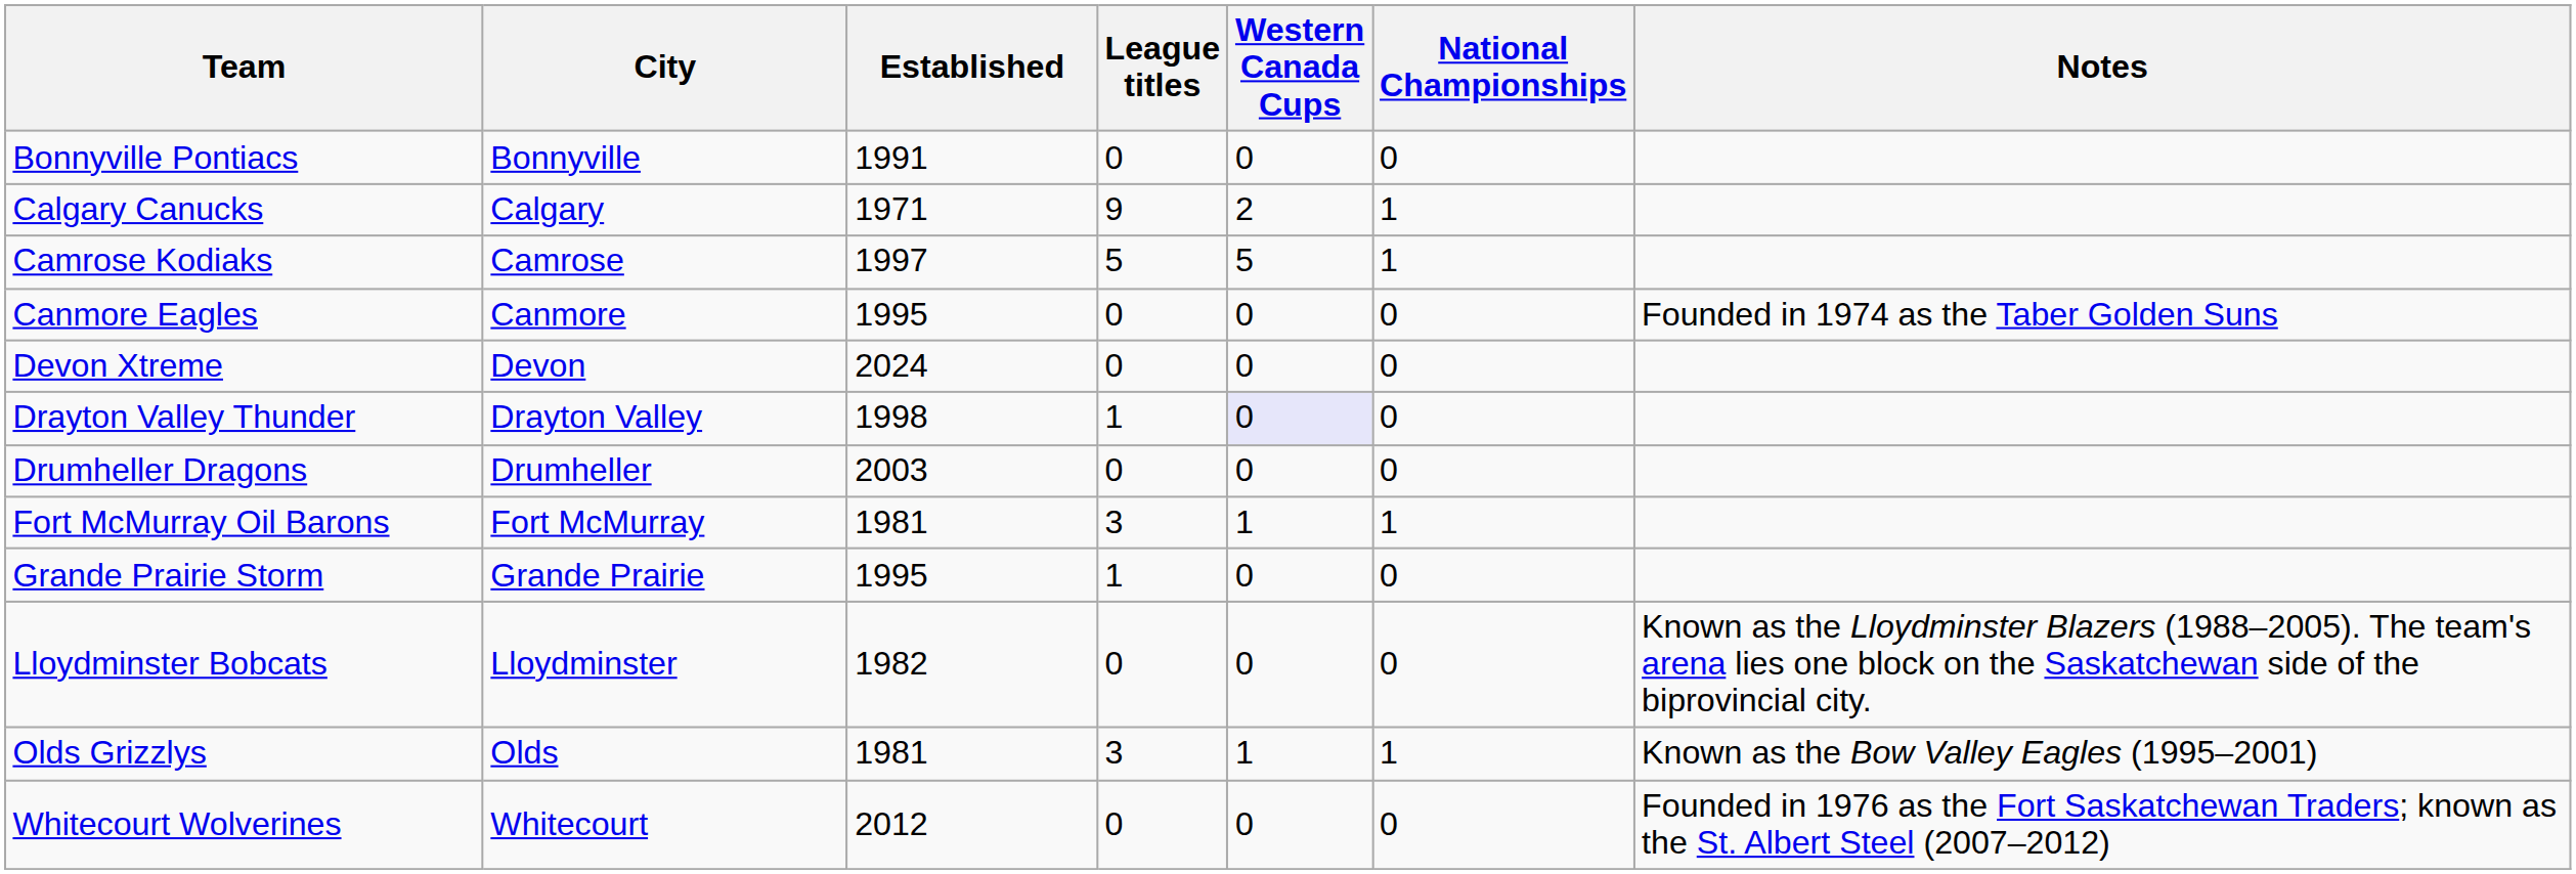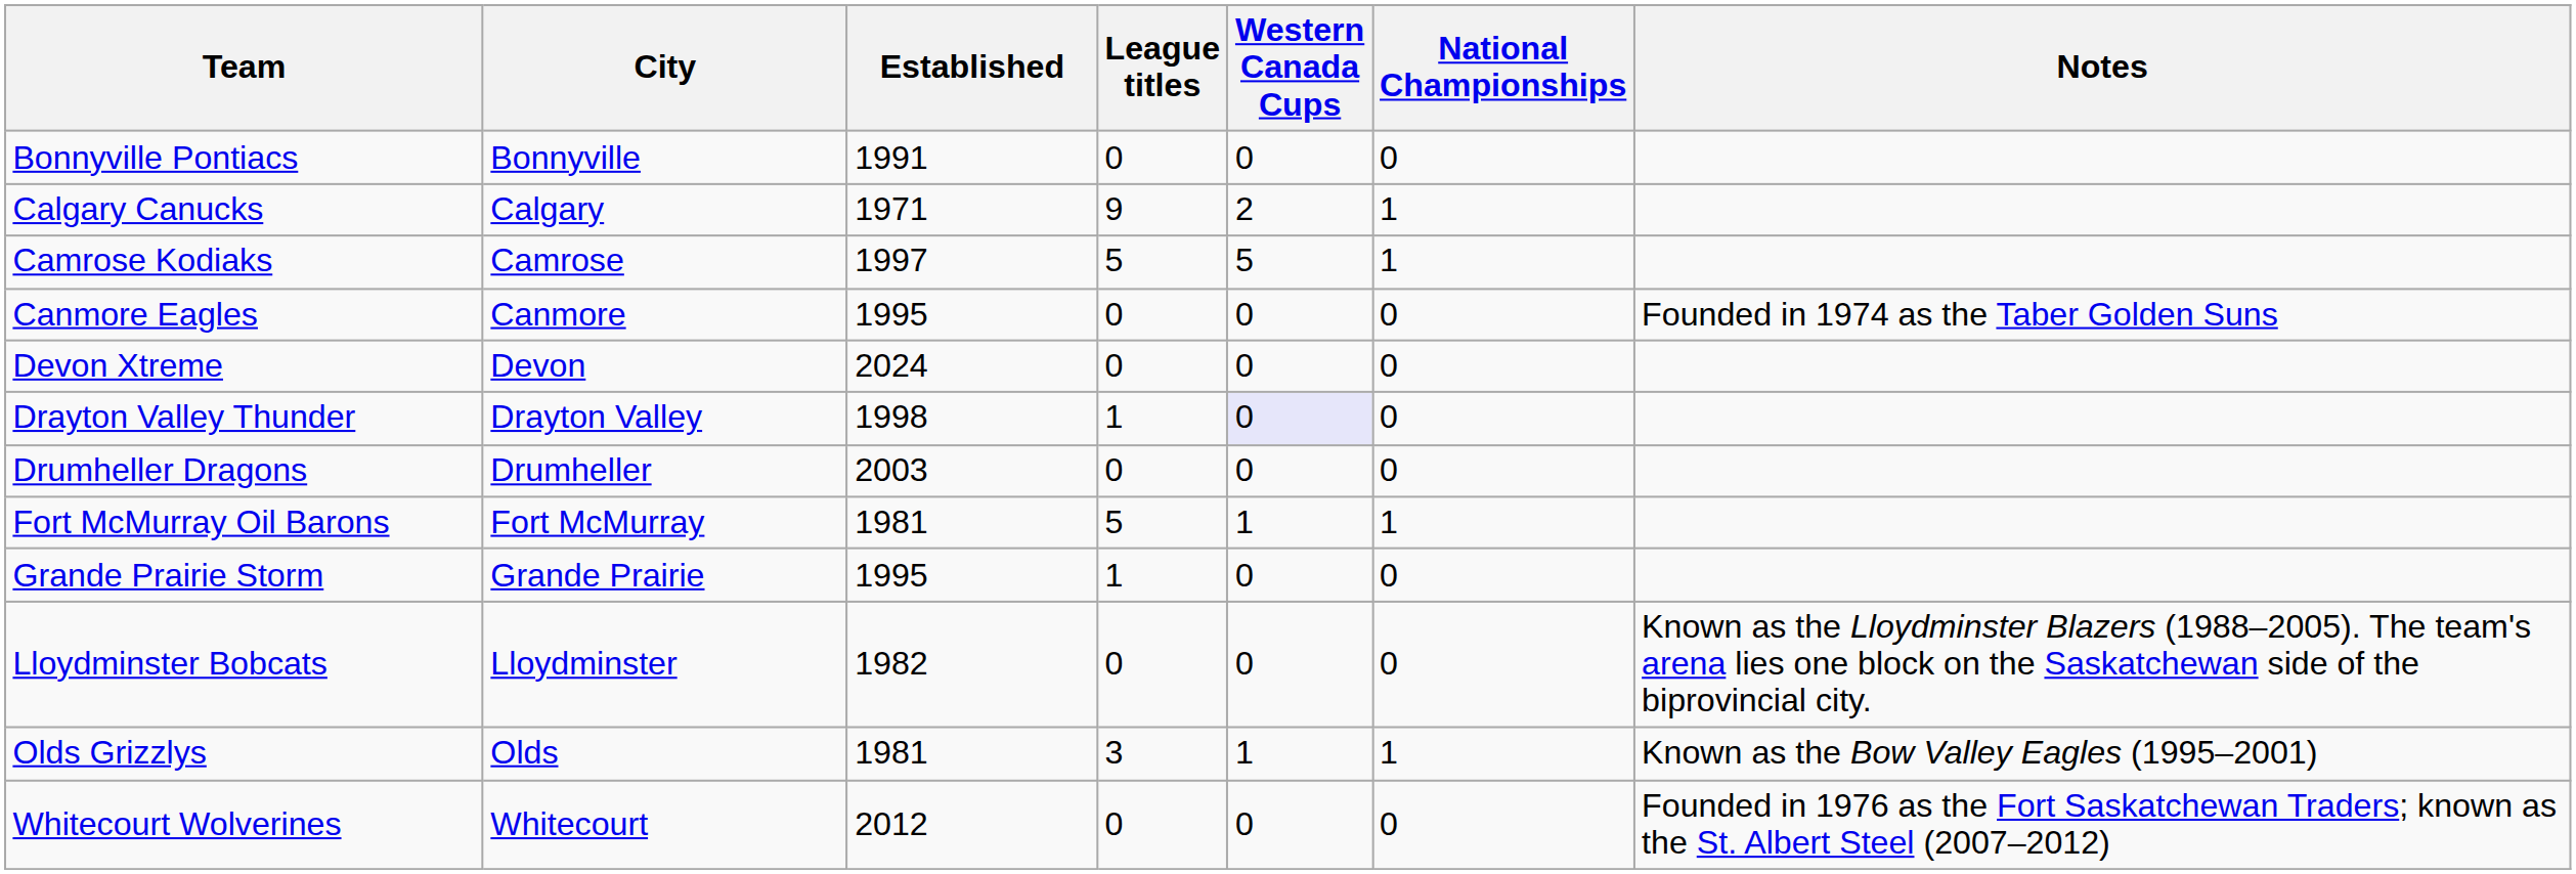Fort McMurray Oil Barons | League titles: 3 -> 5
